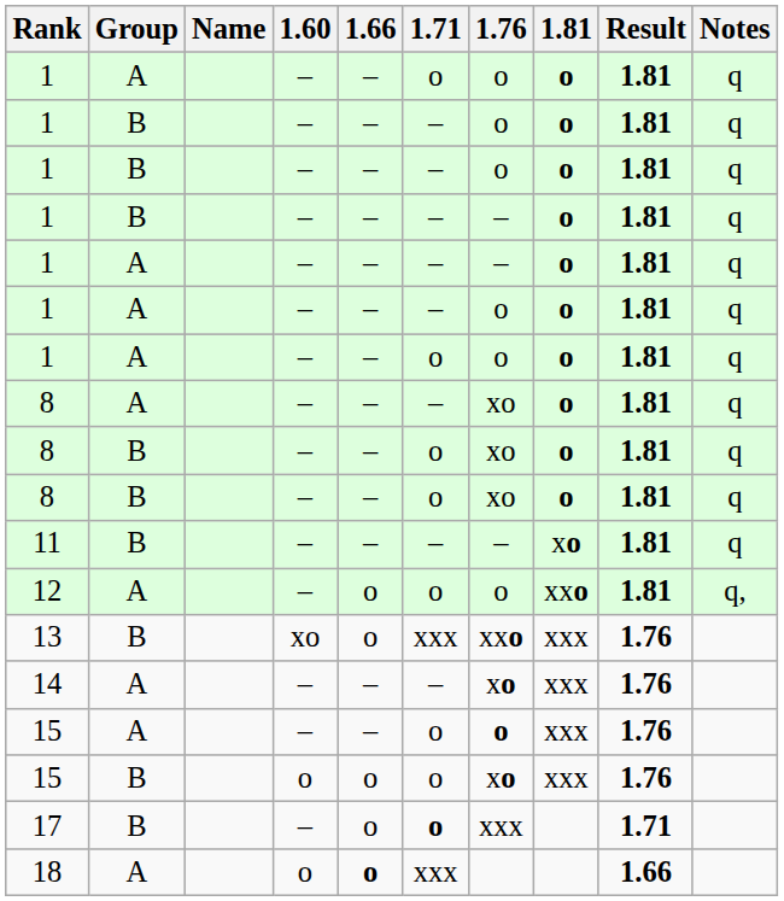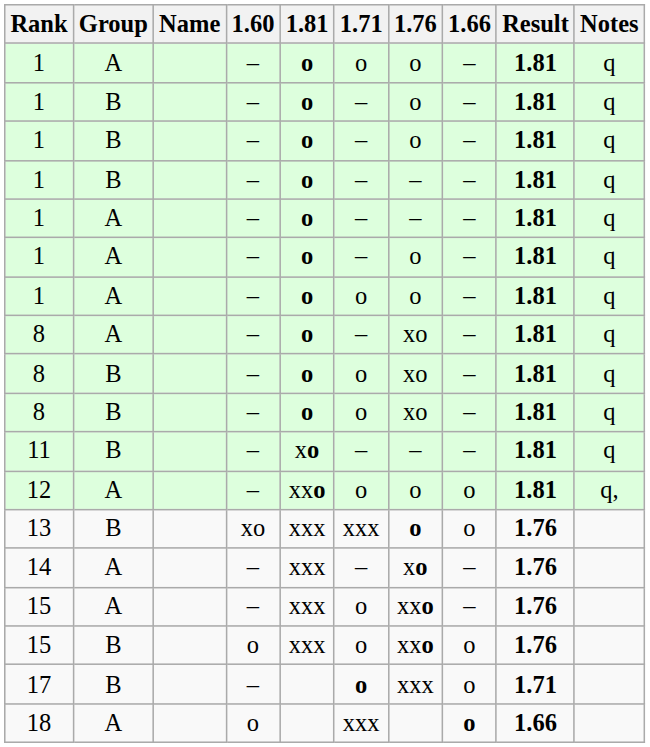columns swapped: 1.66 <-> 1.81
13 | 1.76: xxo -> o
15 / A | 1.76: o -> xxo
15 / B | 1.76: xo -> xxo
